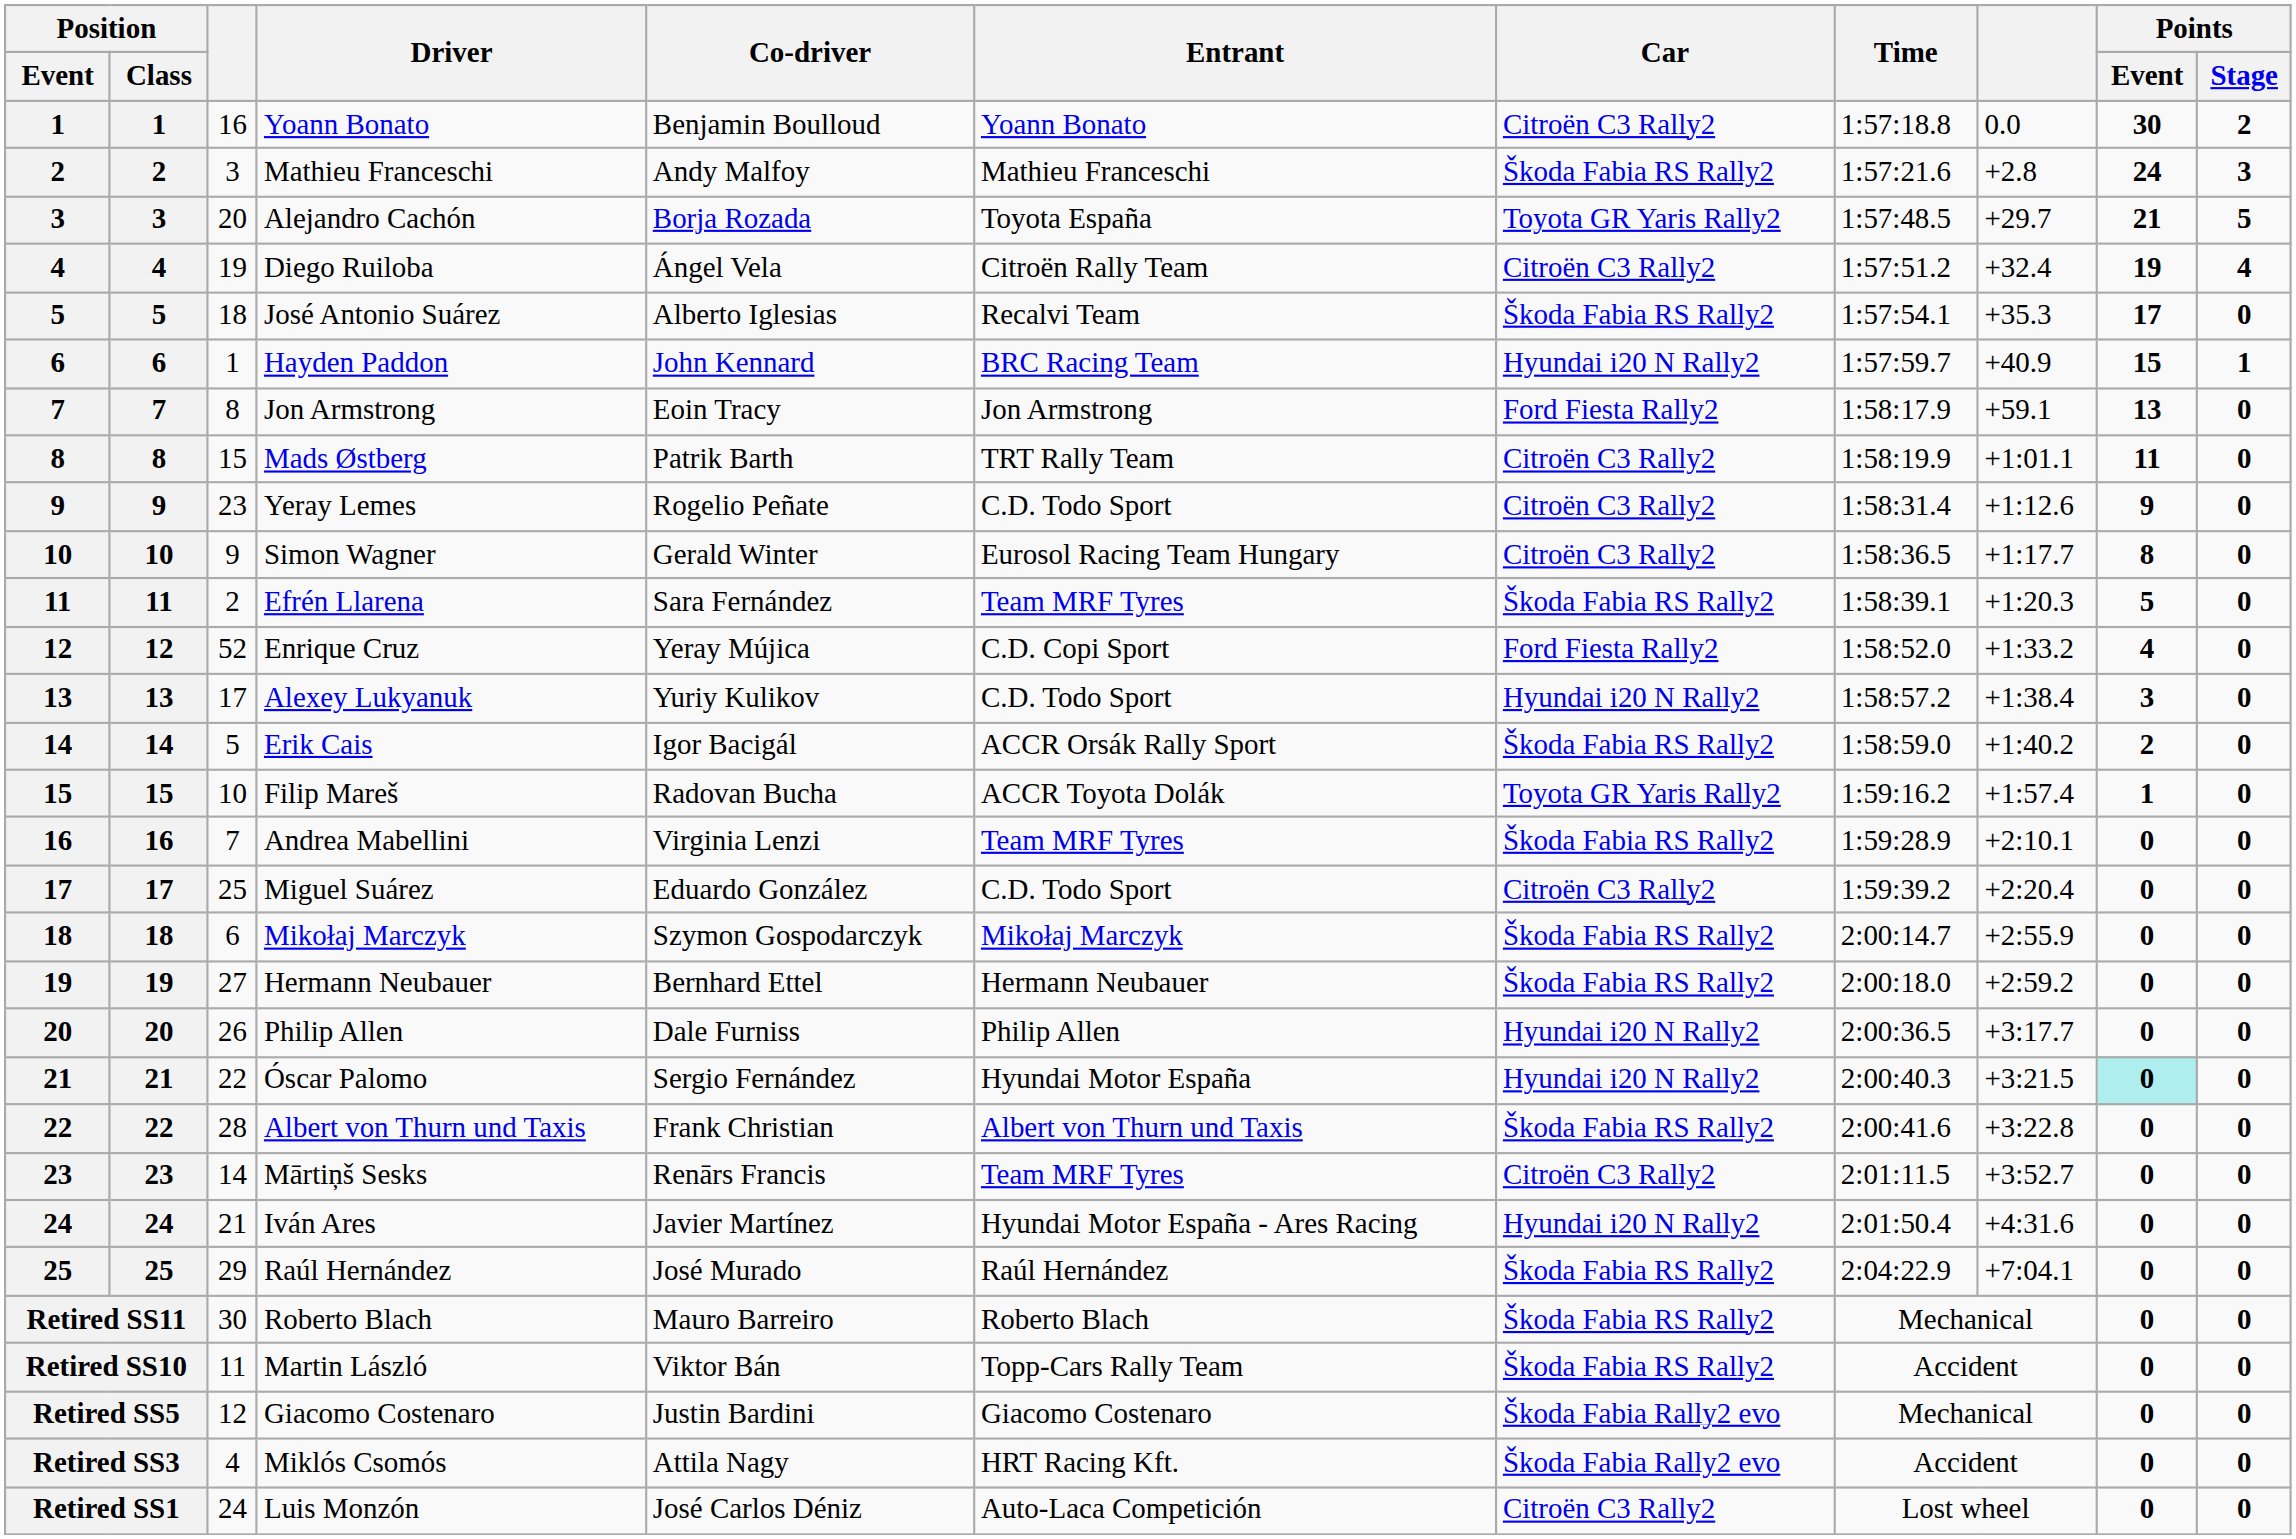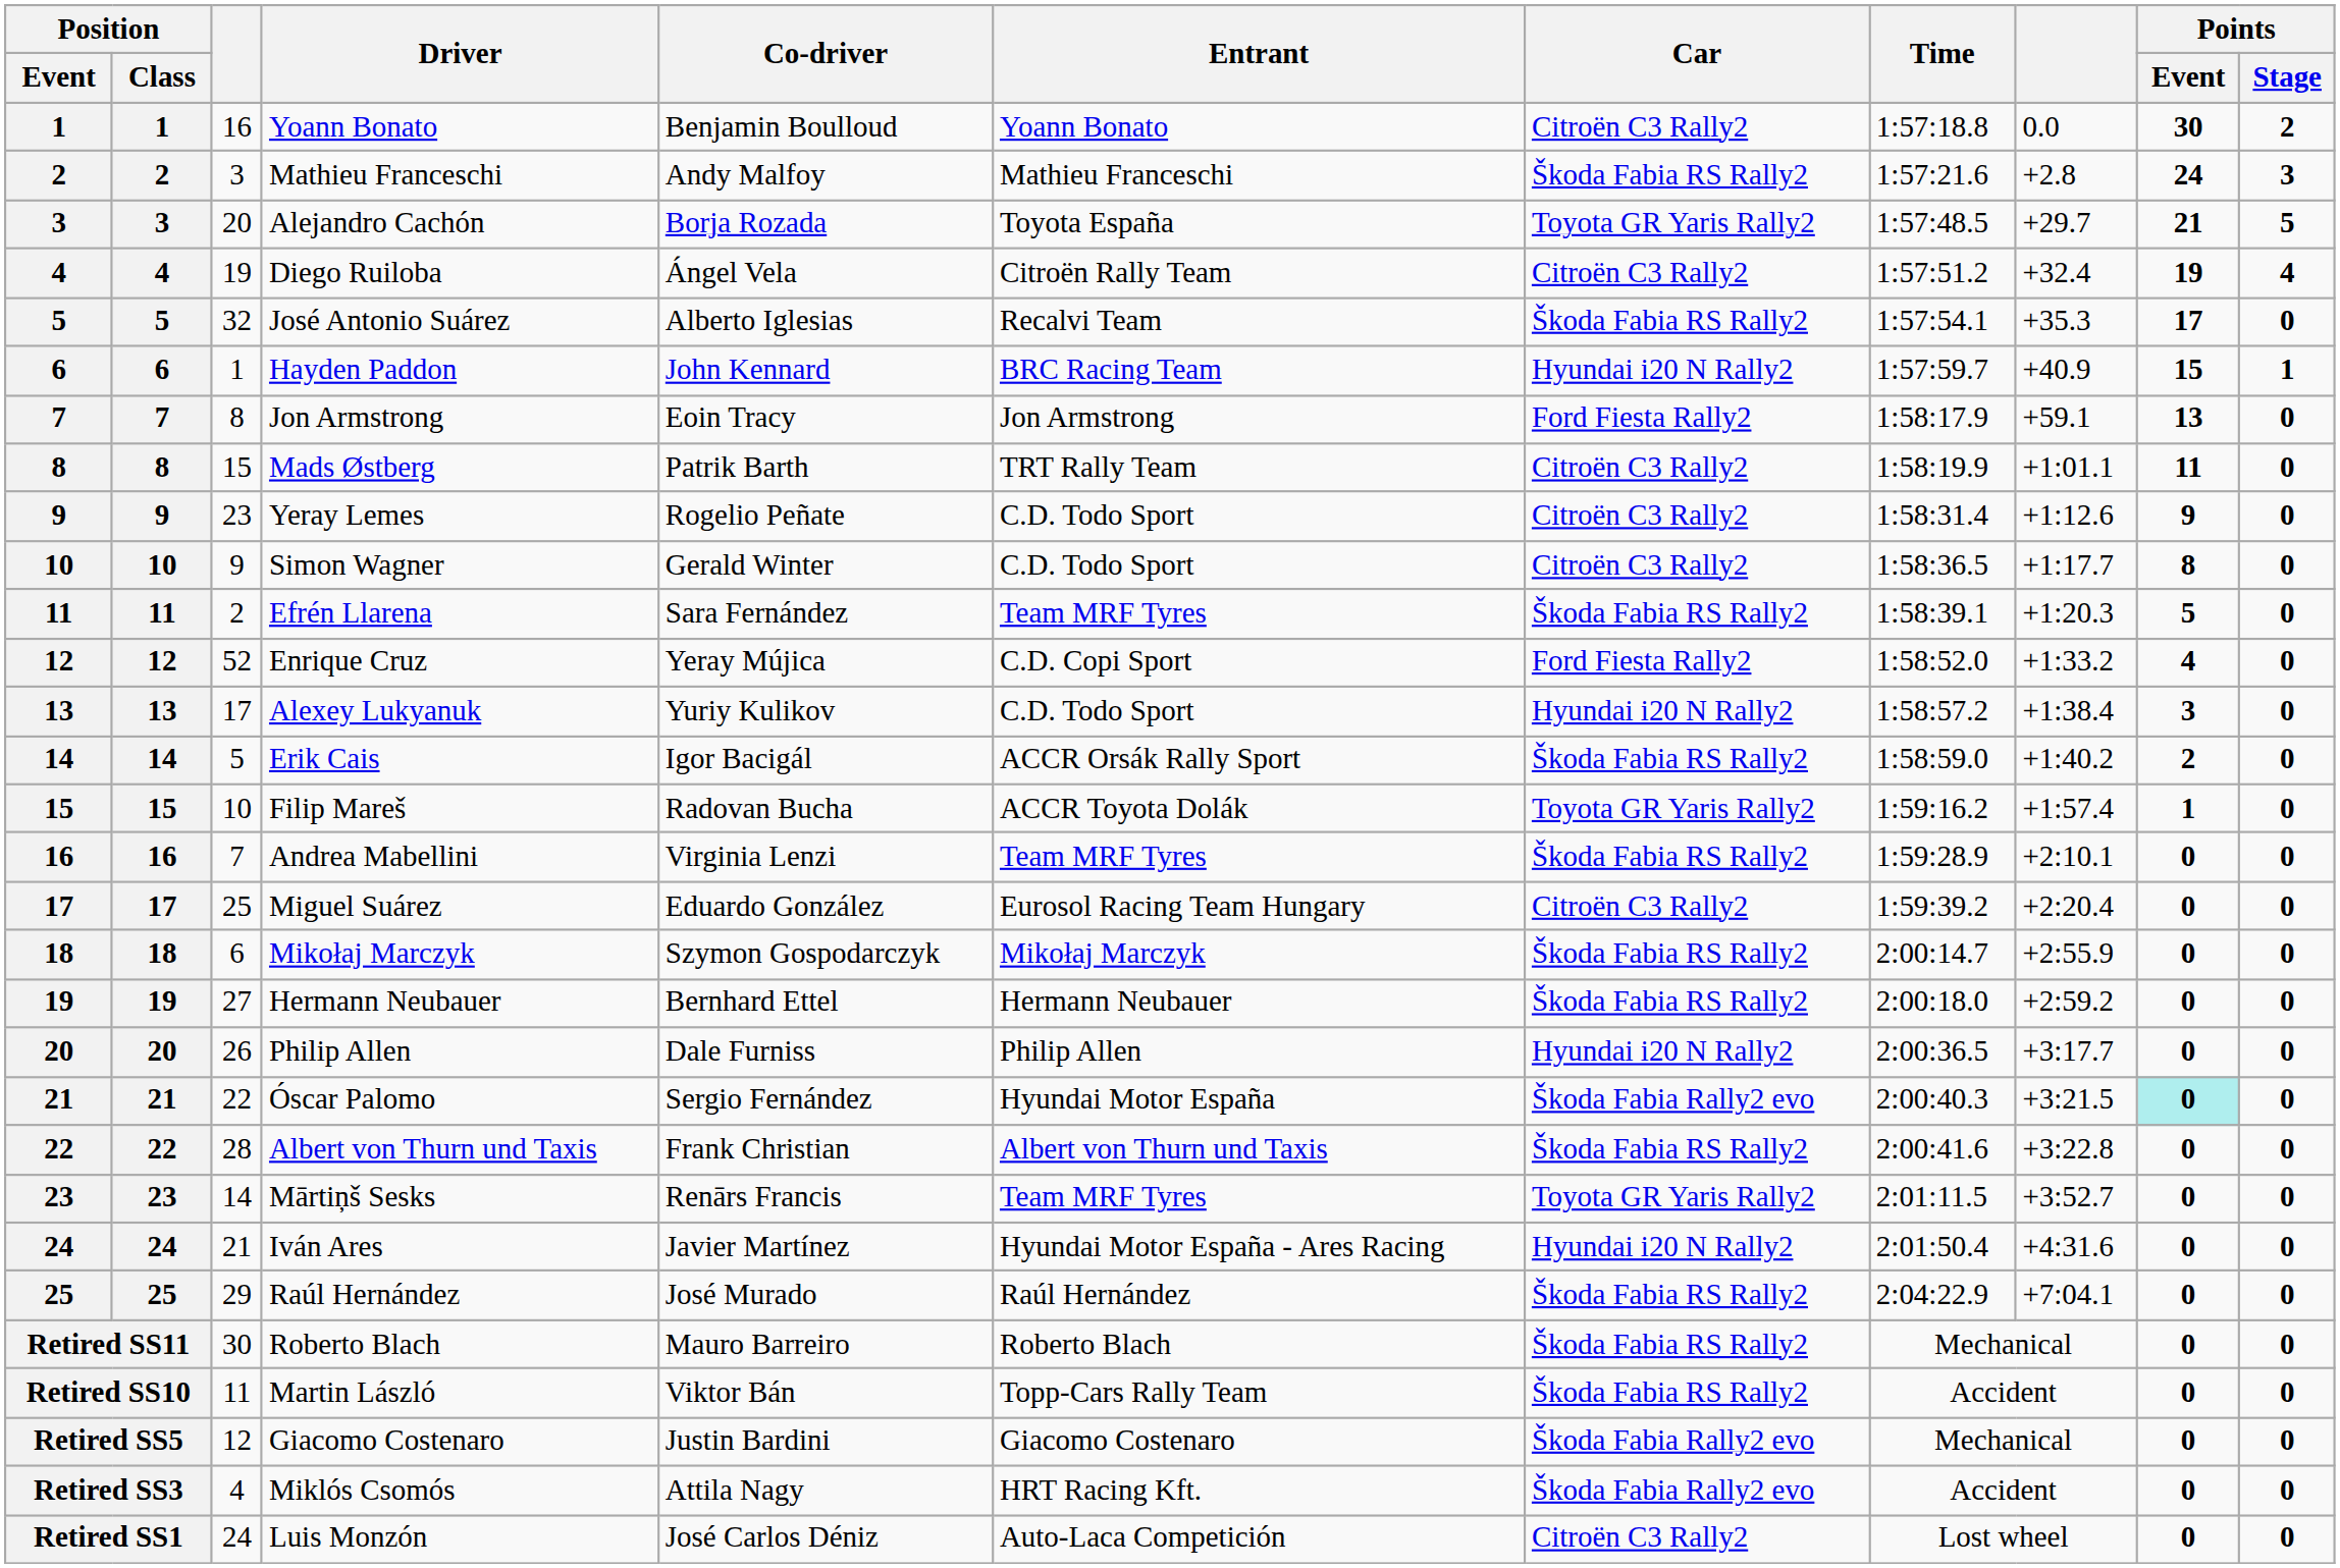José Antonio Suárez | column 3: 18 -> 32
Simon Wagner | Entrant: Eurosol Racing Team Hungary -> C.D. Todo Sport
Miguel Suárez | Entrant: C.D. Todo Sport -> Eurosol Racing Team Hungary
Óscar Palomo | Car: Hyundai i20 N Rally2 -> Škoda Fabia Rally2 evo
Mārtiņš Sesks | Car: Citroën C3 Rally2 -> Toyota GR Yaris Rally2
